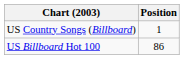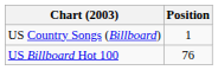US Billboard Hot 100 | Position: 86 -> 76
